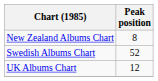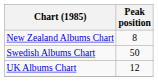Swedish Albums Chart | Peak position: 52 -> 50
